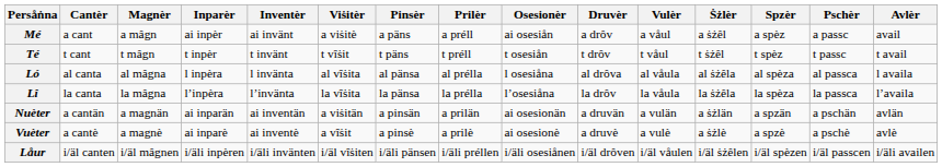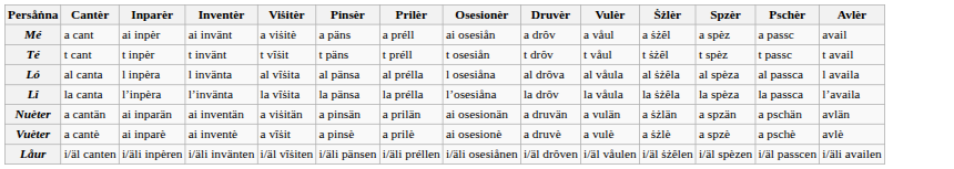- column: Magnèr | a mâgn | t mâgn | al mâgna | la mâgna | a magnän | a magnè | i/äl mâgnen
